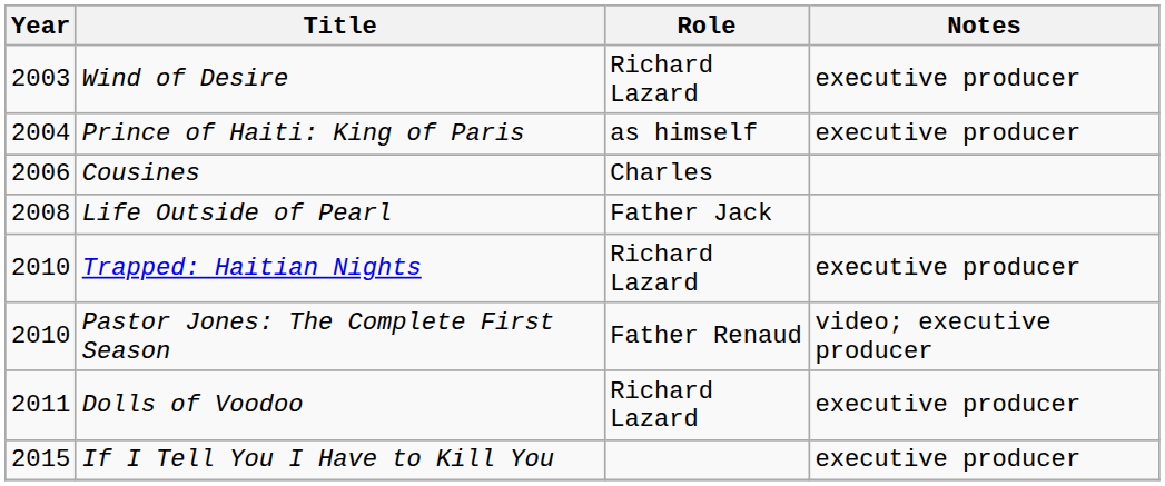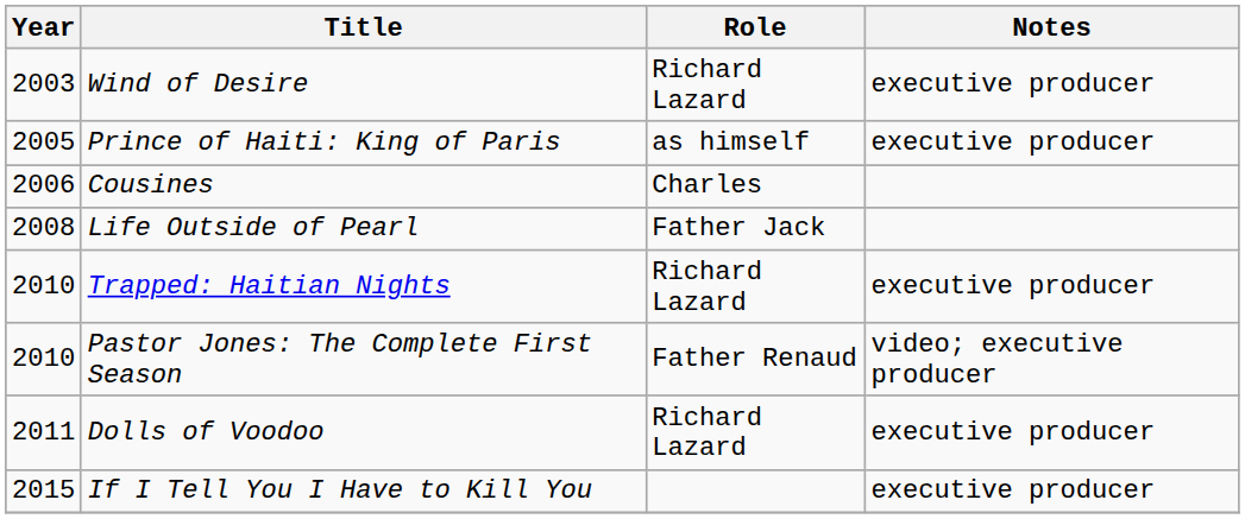Prince of Haiti: King of Paris | Year: 2004 -> 2005
